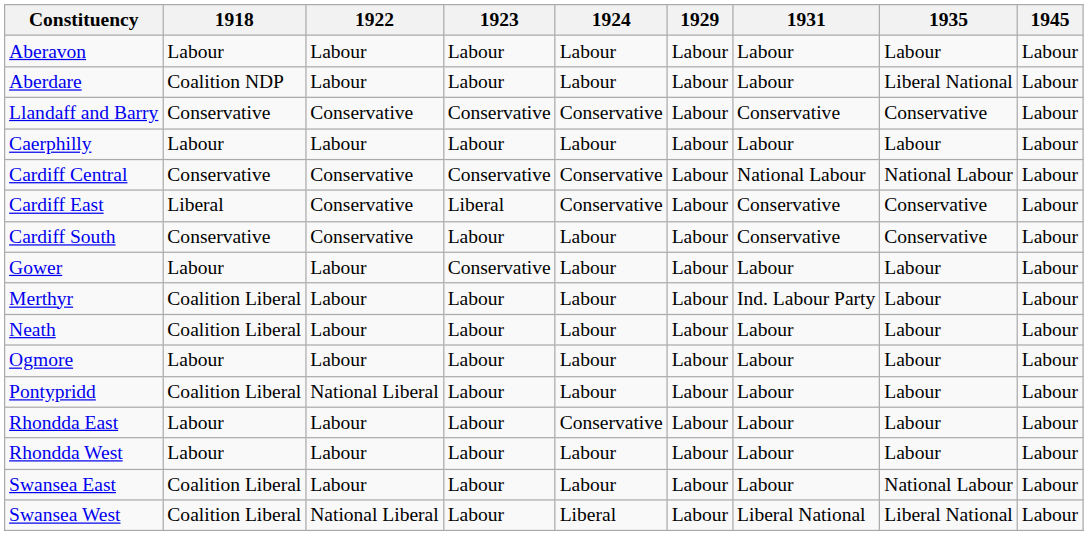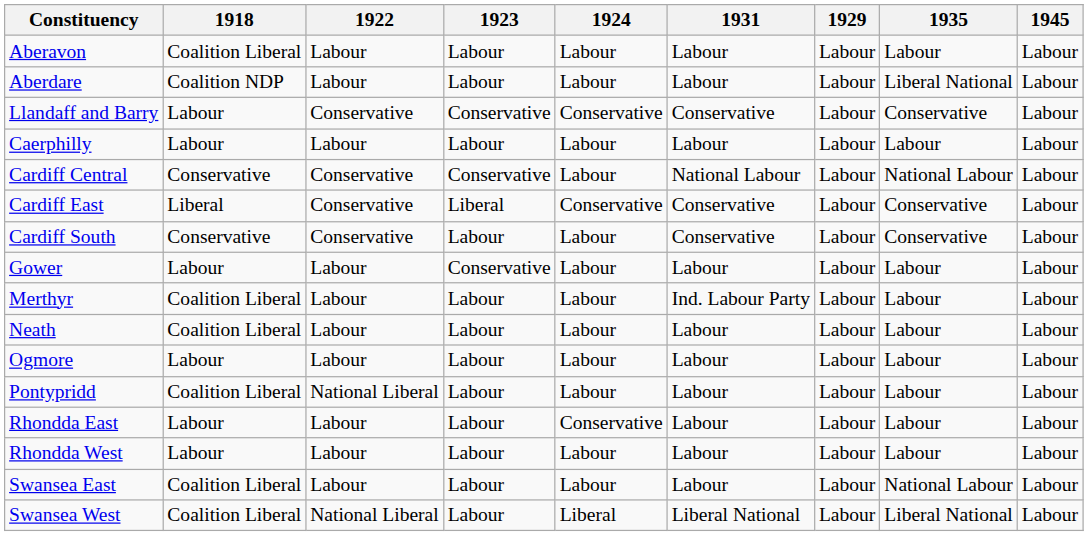columns swapped: 1929 <-> 1931
Aberavon | 1918: Labour -> Coalition Liberal
Llandaff and Barry | 1918: Conservative -> Labour
Cardiff Central | 1924: Conservative -> Labour
